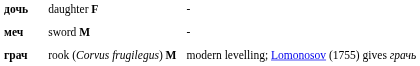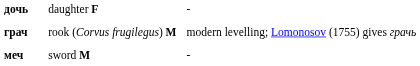rows swapped: меч <-> грач
